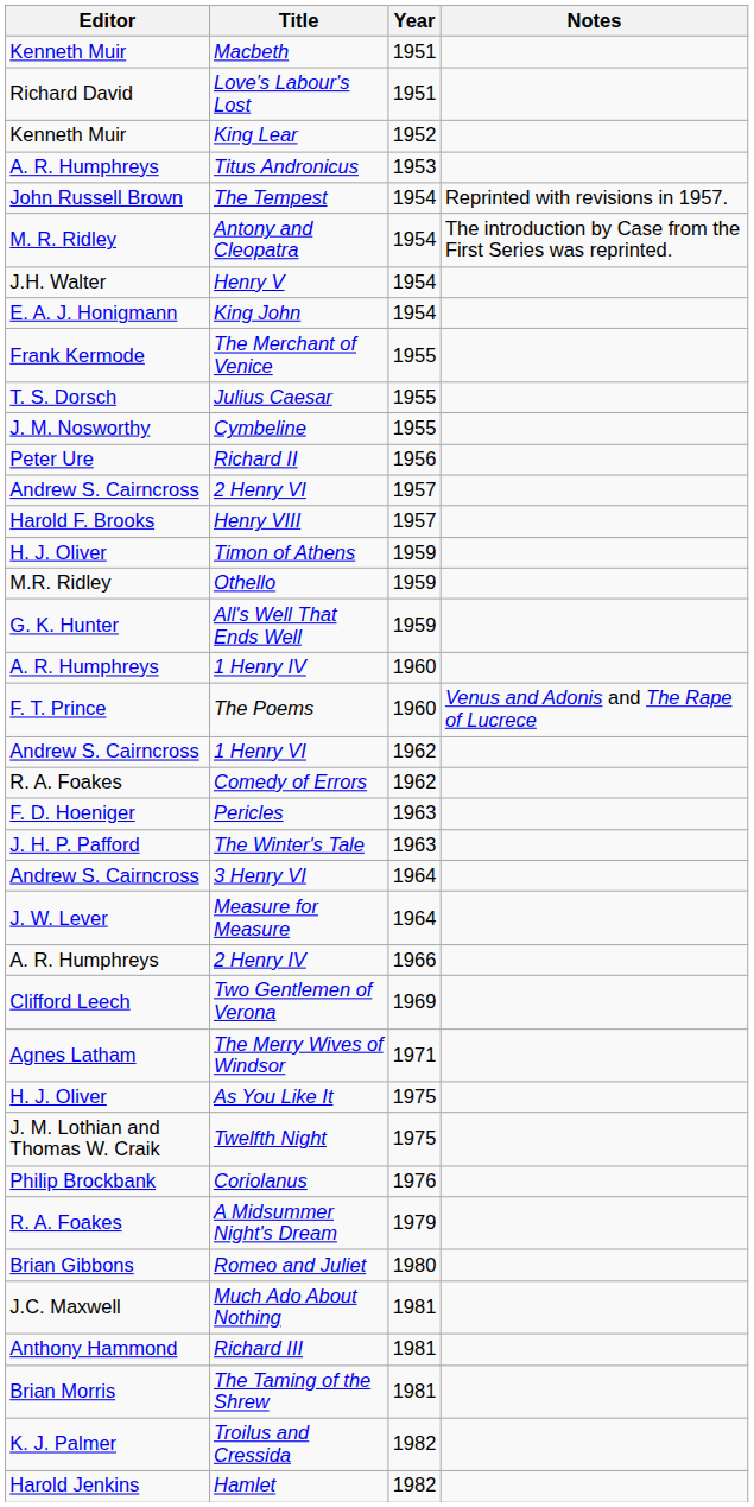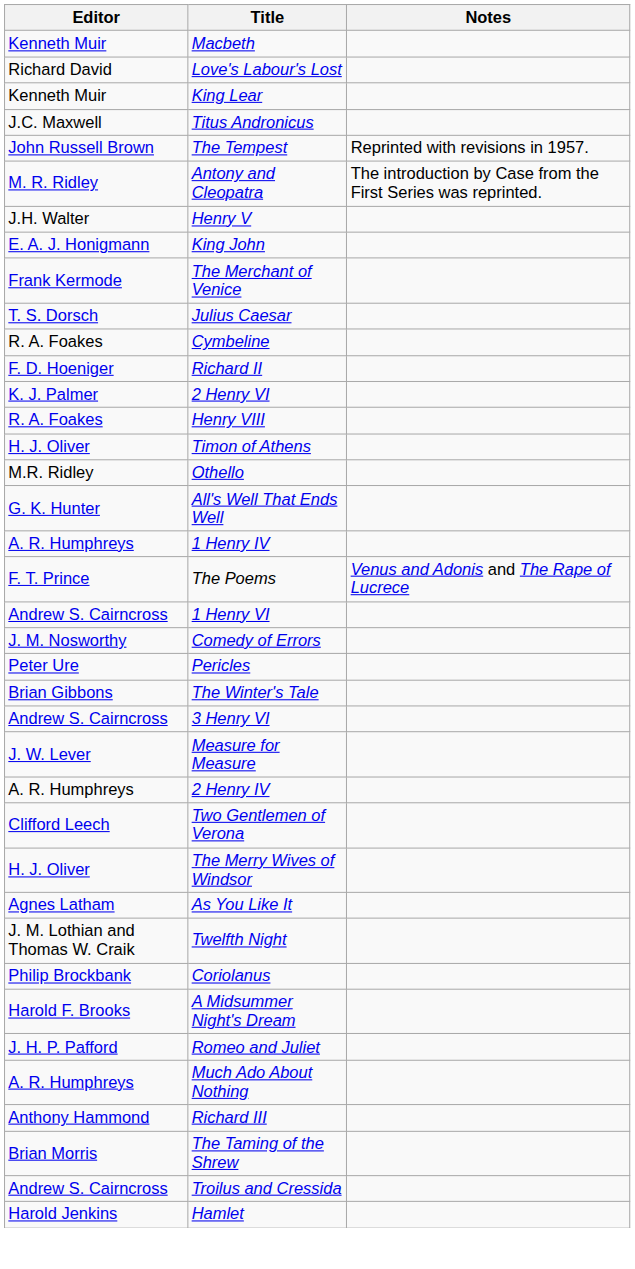- column: Year | 1951 | 1951 | 1952 | 1953 | 1954 | 1954 | 1954 | 1954 | 1955 | 1955 | 1955 | 1956 | 1957 | 1957 | 1959 | 1959 | 1959 | 1960 | 1960 | 1962 | 1962 | 1963 | 1963 | 1964 | 1964 | 1966 | 1969 | 1971 | 1975 | 1975 | 1976 | 1979 | 1980 | 1981 | 1981 | 1981 | 1982 | 1982
Titus Andronicus | Editor: A. R. Humphreys -> J.C. Maxwell
Cymbeline | Editor: J. M. Nosworthy -> R. A. Foakes
Richard II | Editor: Peter Ure -> F. D. Hoeniger
2 Henry VI | Editor: Andrew S. Cairncross -> K. J. Palmer
Henry VIII | Editor: Harold F. Brooks -> R. A. Foakes
Comedy of Errors | Editor: R. A. Foakes -> J. M. Nosworthy
Pericles | Editor: F. D. Hoeniger -> Peter Ure
The Winter's Tale | Editor: J. H. P. Pafford -> Brian Gibbons
The Merry Wives of Windsor | Editor: Agnes Latham -> H. J. Oliver
As You Like It | Editor: H. J. Oliver -> Agnes Latham
A Midsummer Night's Dream | Editor: R. A. Foakes -> Harold F. Brooks
Romeo and Juliet | Editor: Brian Gibbons -> J. H. P. Pafford
Much Ado About Nothing | Editor: J.C. Maxwell -> A. R. Humphreys
Troilus and Cressida | Editor: K. J. Palmer -> Andrew S. Cairncross
